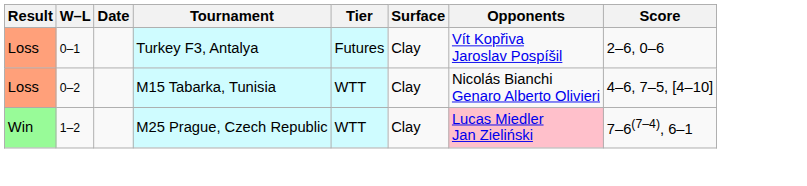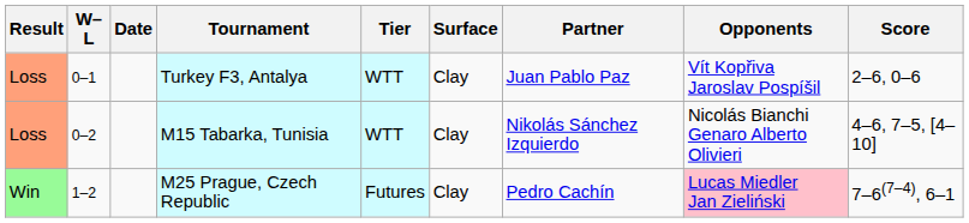+ column: Partner | Juan Pablo Paz | Nikolás Sánchez Izquierdo | Pedro Cachín
Turkey F3, Antalya | Tier: Futures -> WTT
M25 Prague, Czech Republic | Tier: WTT -> Futures
